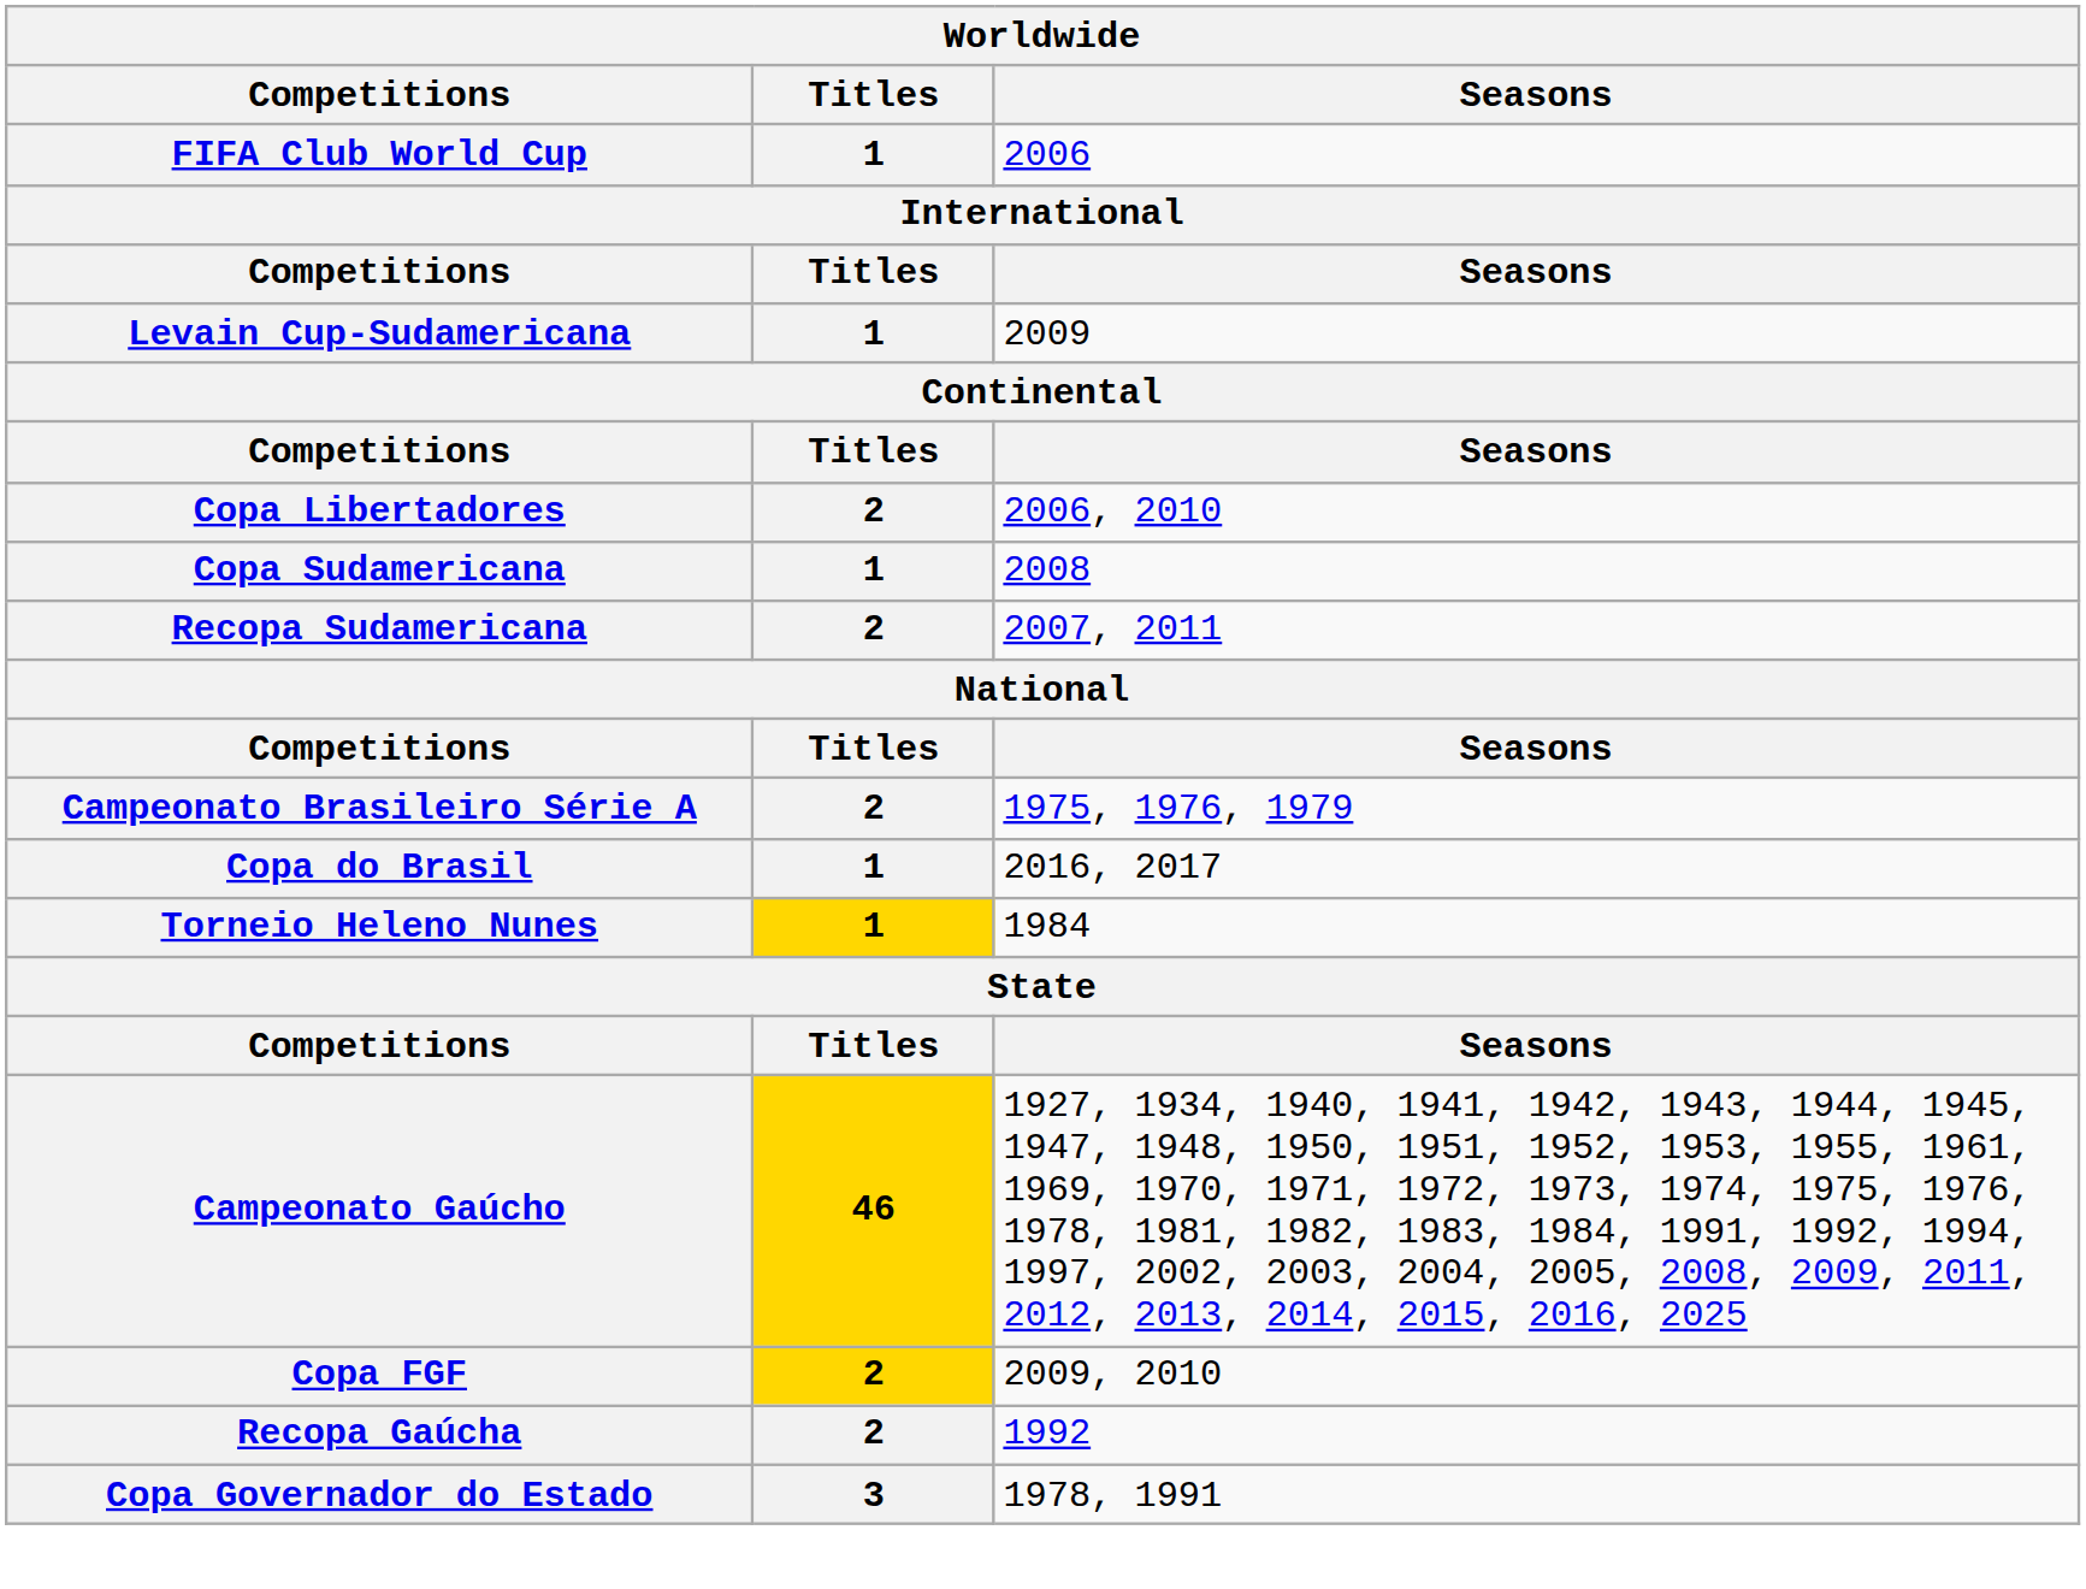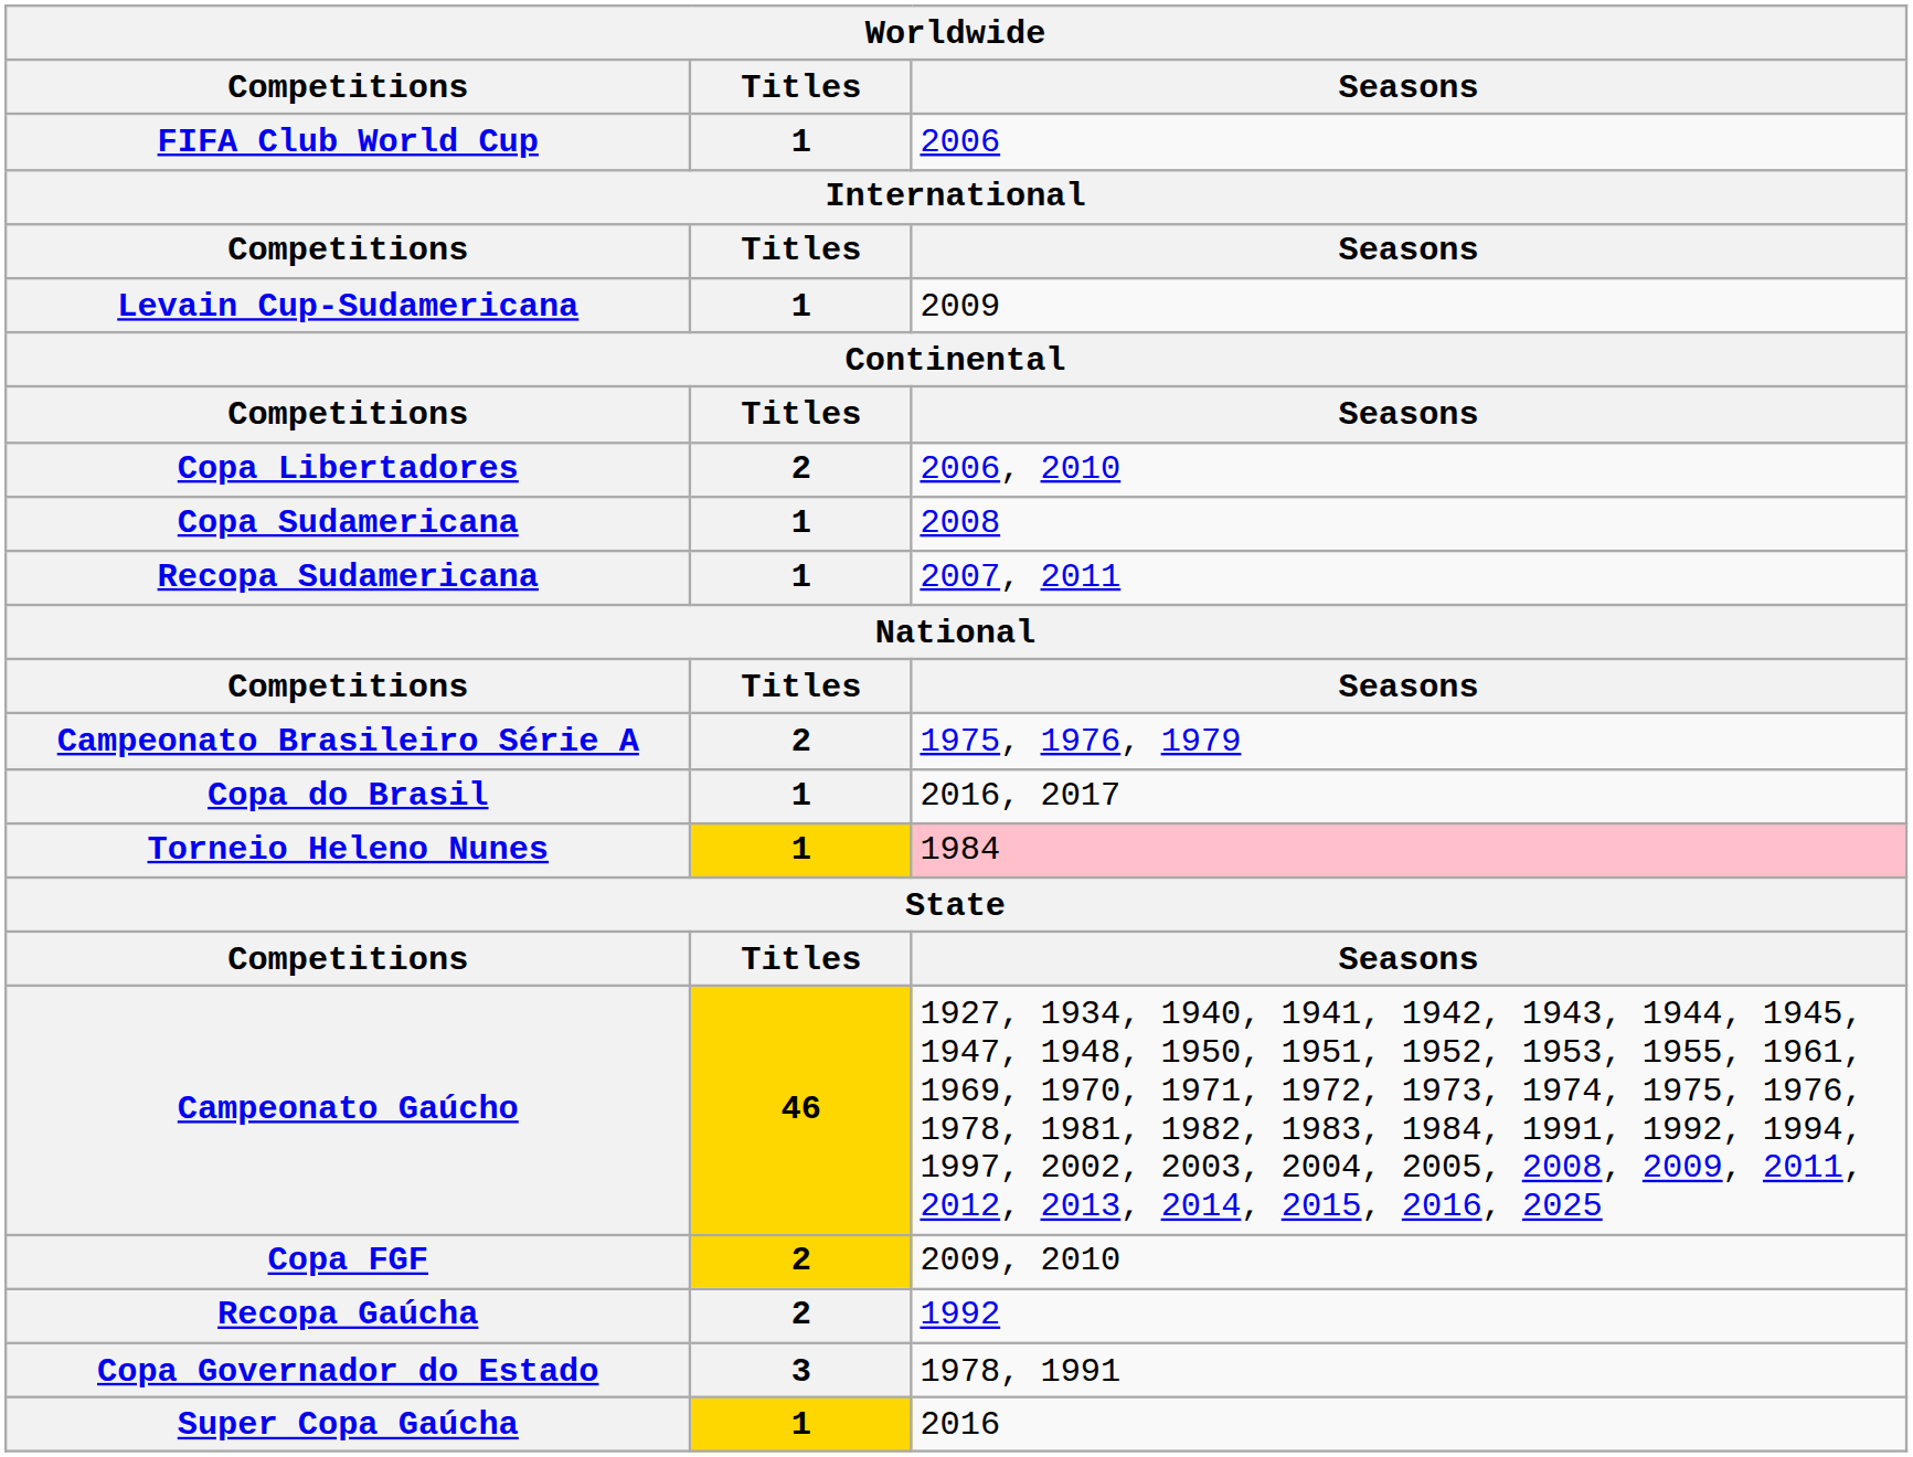Recopa Sudamericana | Titles: 2 -> 1
Torneio Heleno Nunes | Seasons: no background -> pink background
+ row: Super Copa Gaúcha | 1 | 2016
